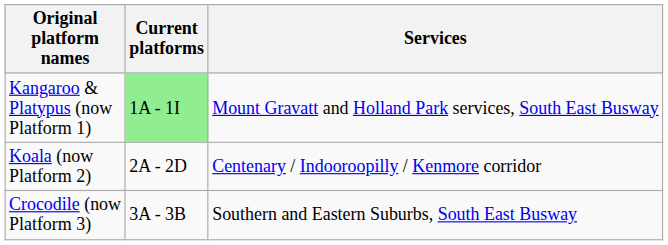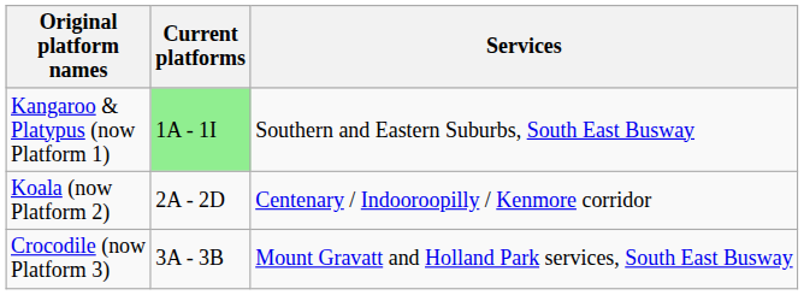Kangaroo & Platypus (now Platform 1) | Services: Mount Gravatt and Holland Park services, South East Busway -> Southern and Eastern Suburbs, South East Busway
Crocodile (now Platform 3) | Services: Southern and Eastern Suburbs, South East Busway -> Mount Gravatt and Holland Park services, South East Busway
